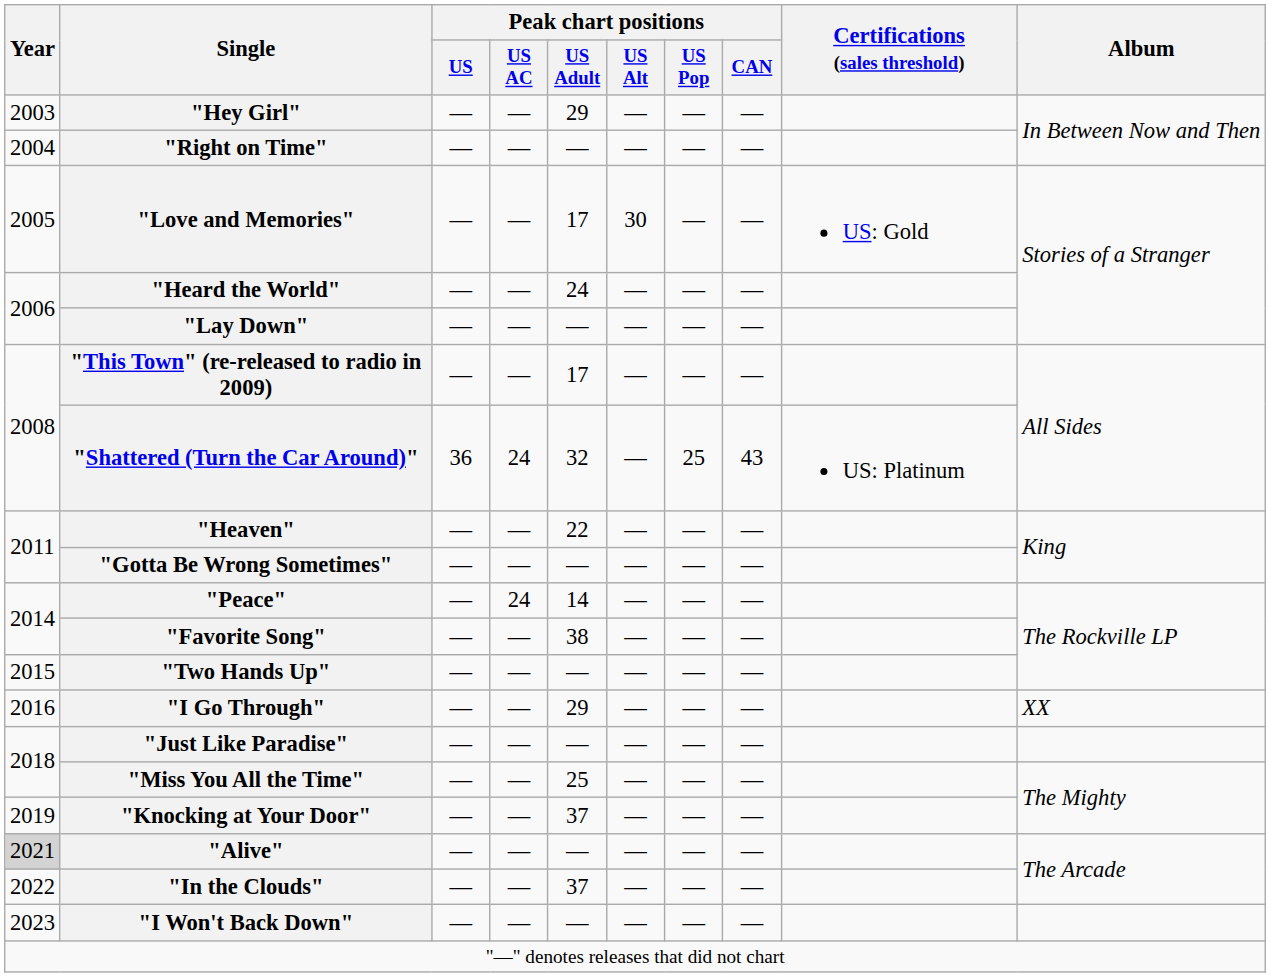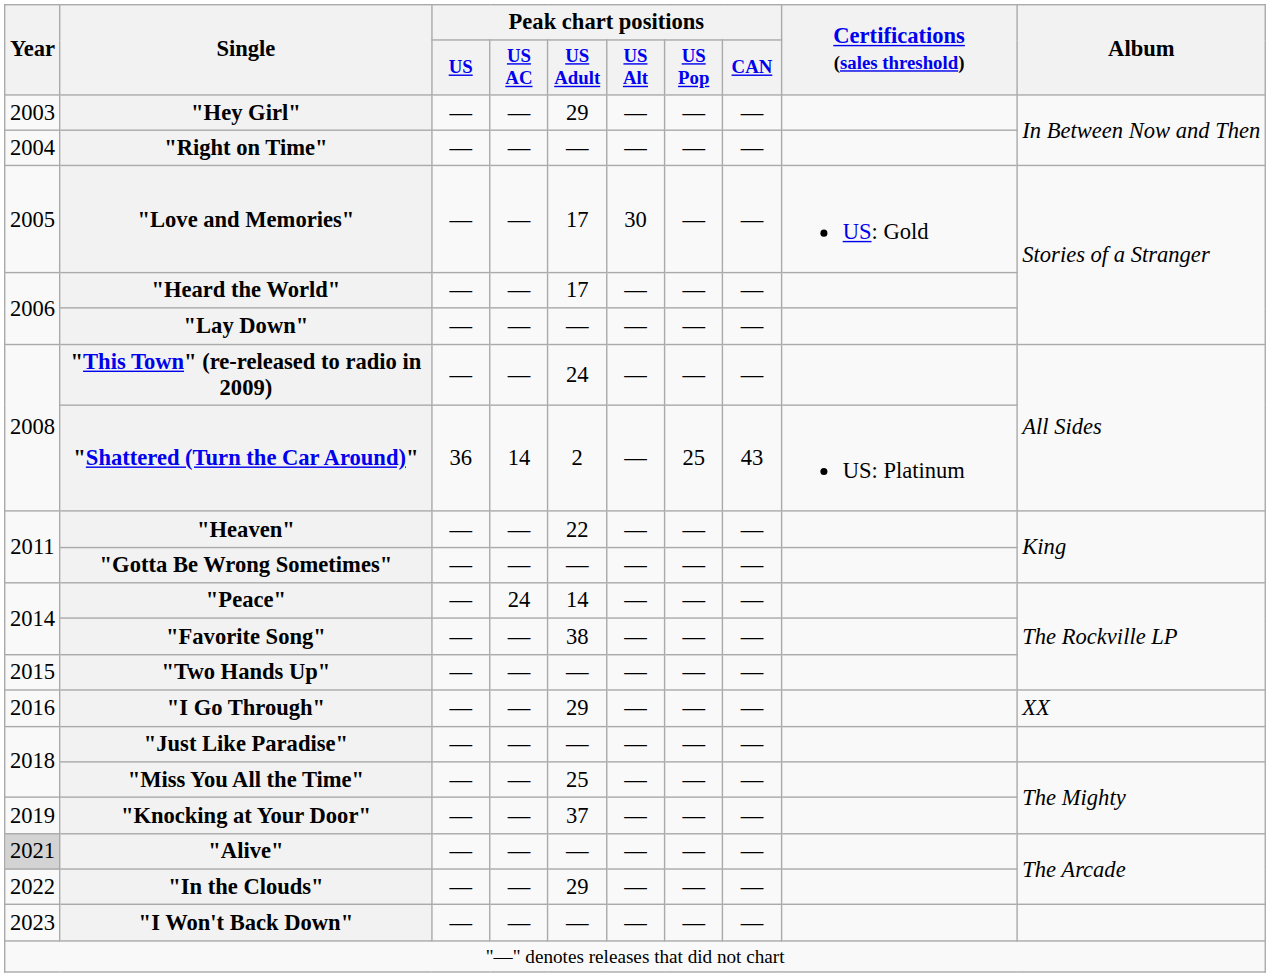"Heard the World" | Peak chart positions / US Adult: 24 -> 17
"This Town" (re-released to radio in 2009) | Peak chart positions / US Adult: 17 -> 24
"Shattered (Turn the Car Around)" | Peak chart positions / US AC: 24 -> 14
"Shattered (Turn the Car Around)" | Peak chart positions / US Adult: 32 -> 2
"In the Clouds" | Peak chart positions / US Adult: 37 -> 29
